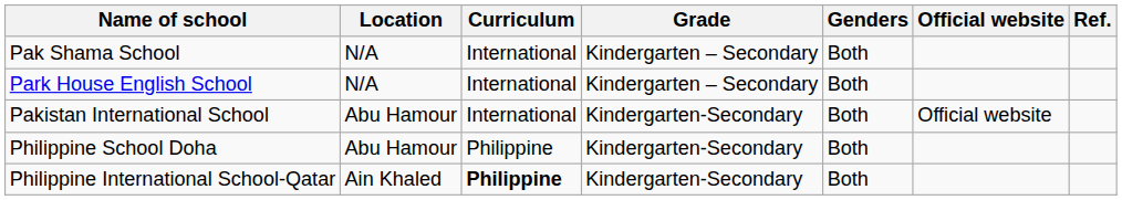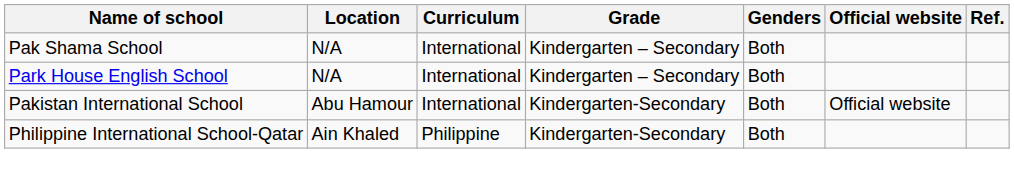- row: Philippine School Doha | Abu Hamour | Philippine | Kindergarten-Secondary | Both
Philippine International School-Qatar | Curriculum: bold -> normal
